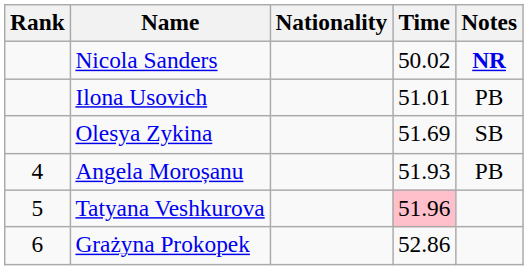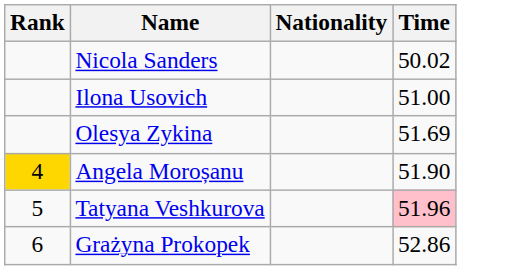- column: Notes | NR | PB | SB | PB
Ilona Usovich | Time: 51.01 -> 51.00
Angela Moroșanu | Rank: no background -> gold background
Angela Moroșanu | Time: 51.93 -> 51.90
